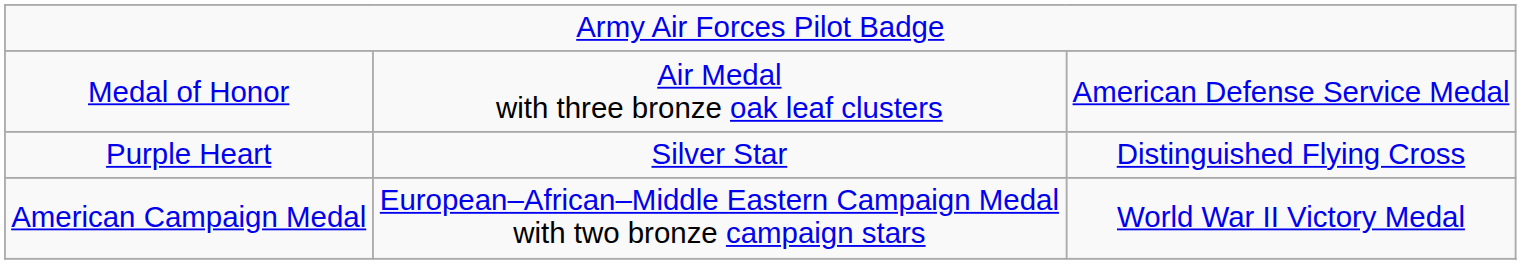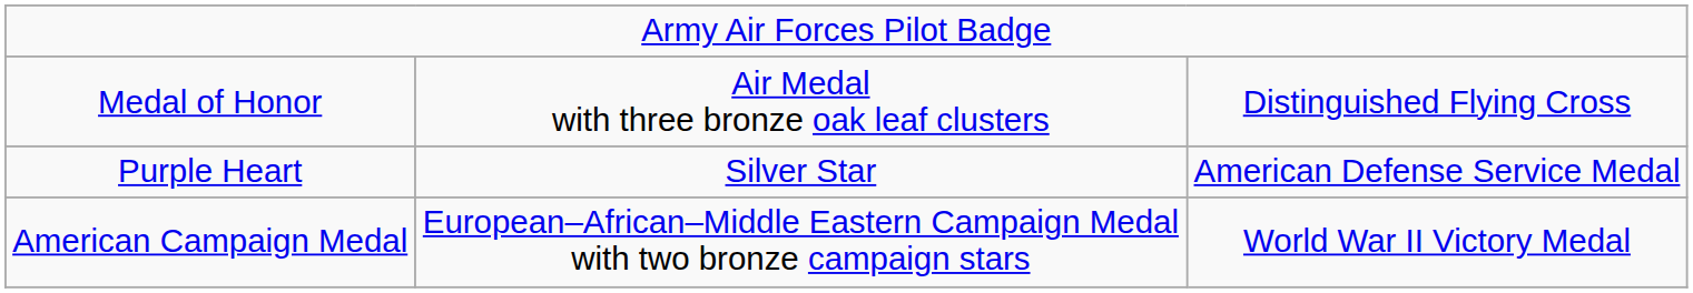Medal of Honor | column 3: American Defense Service Medal -> Distinguished Flying Cross
Purple Heart | column 3: Distinguished Flying Cross -> American Defense Service Medal
